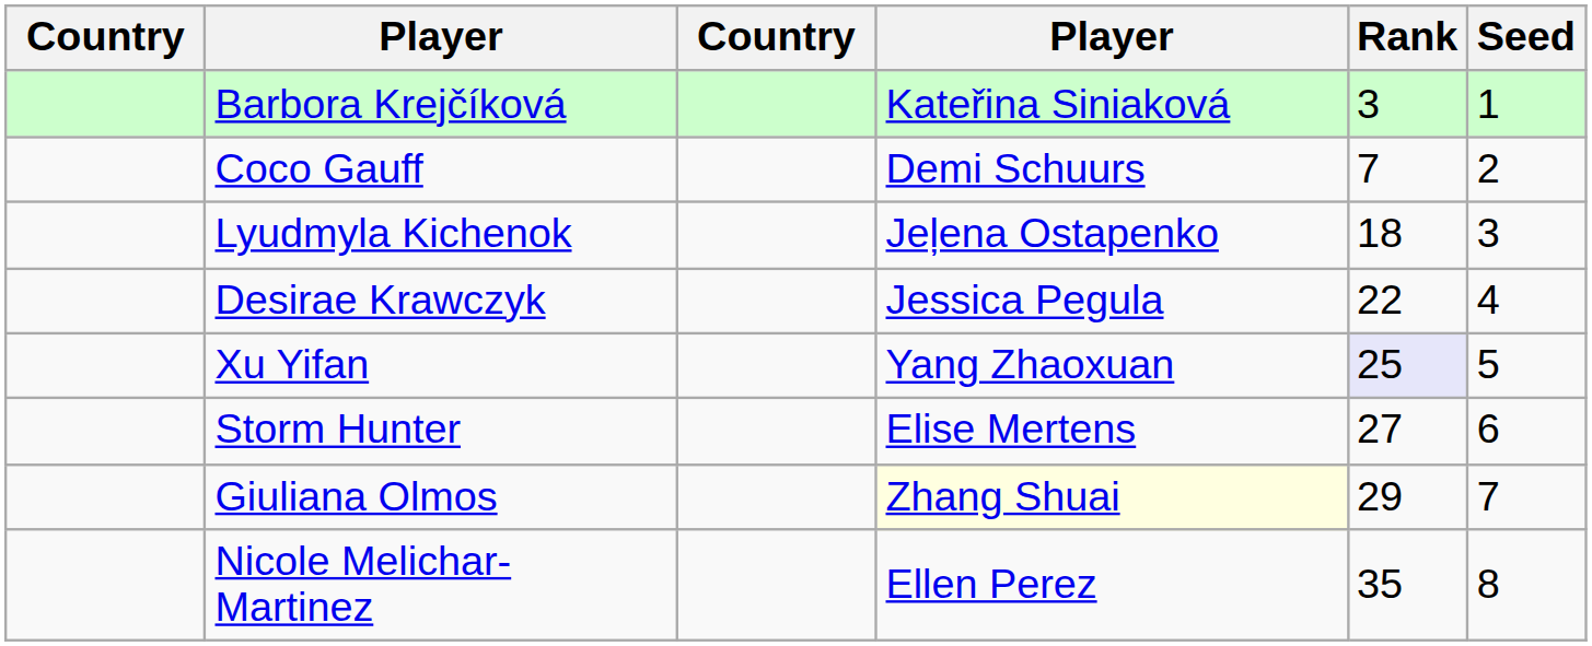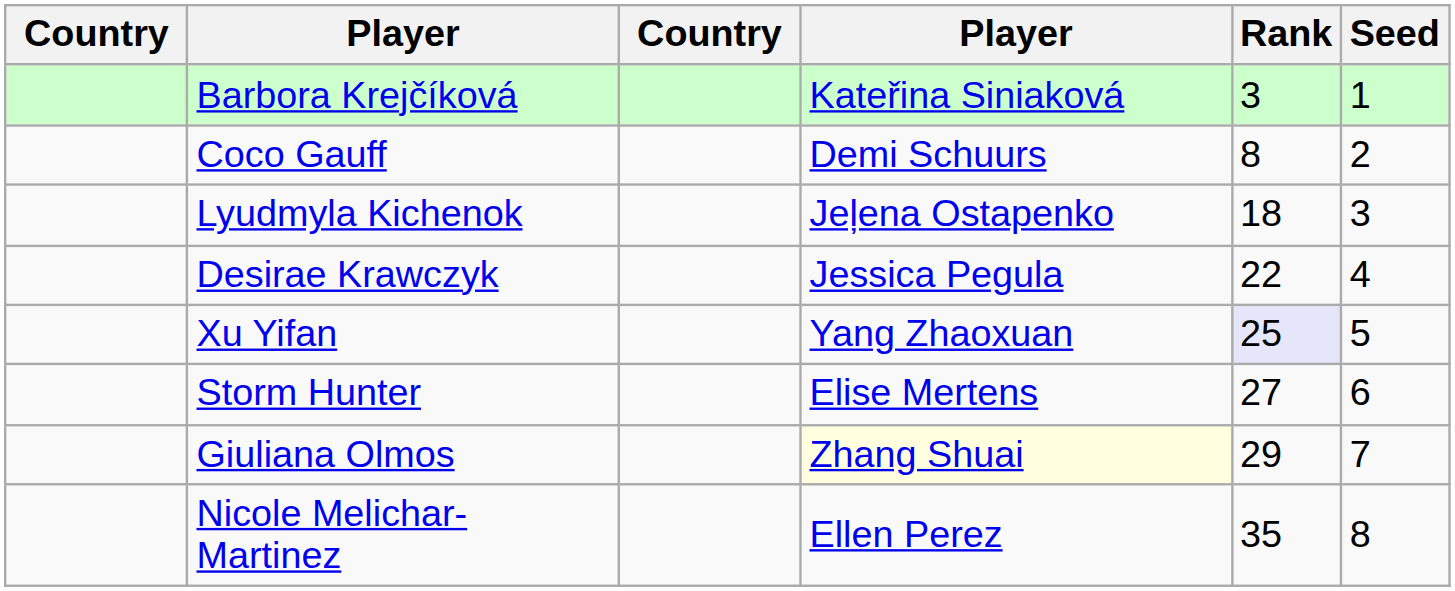Coco Gauff | Rank: 7 -> 8
